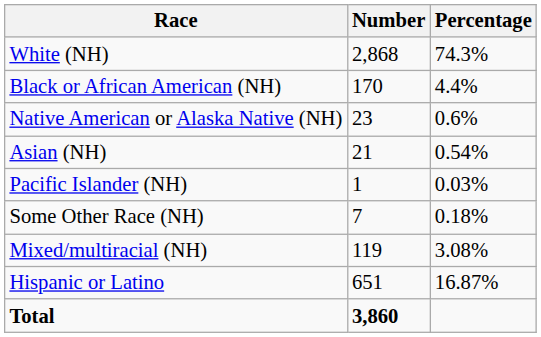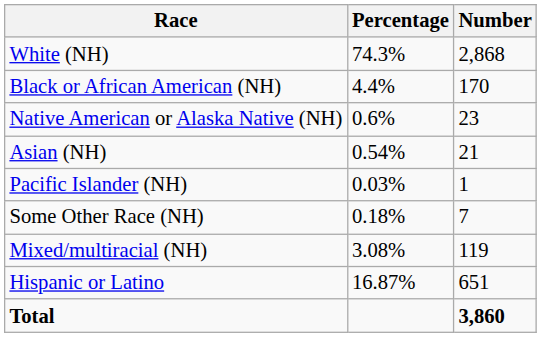columns swapped: Number <-> Percentage
